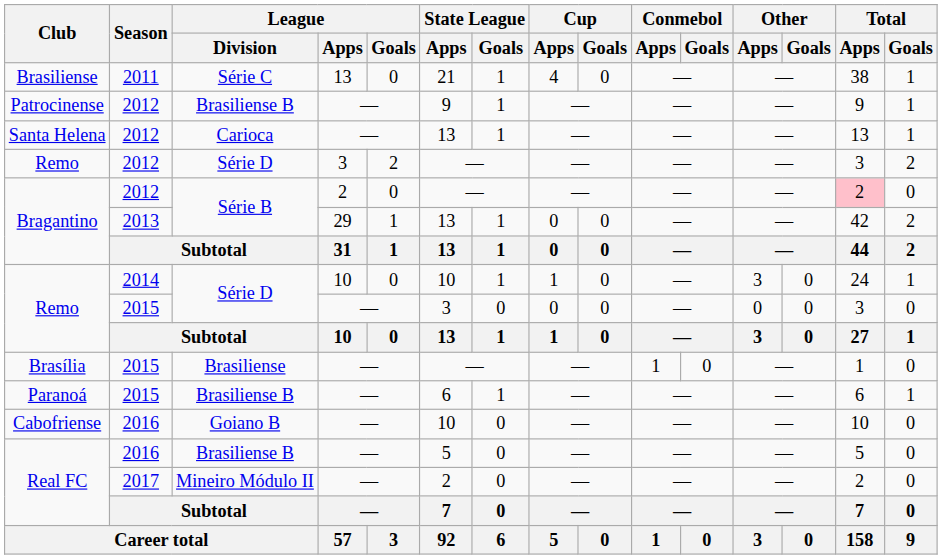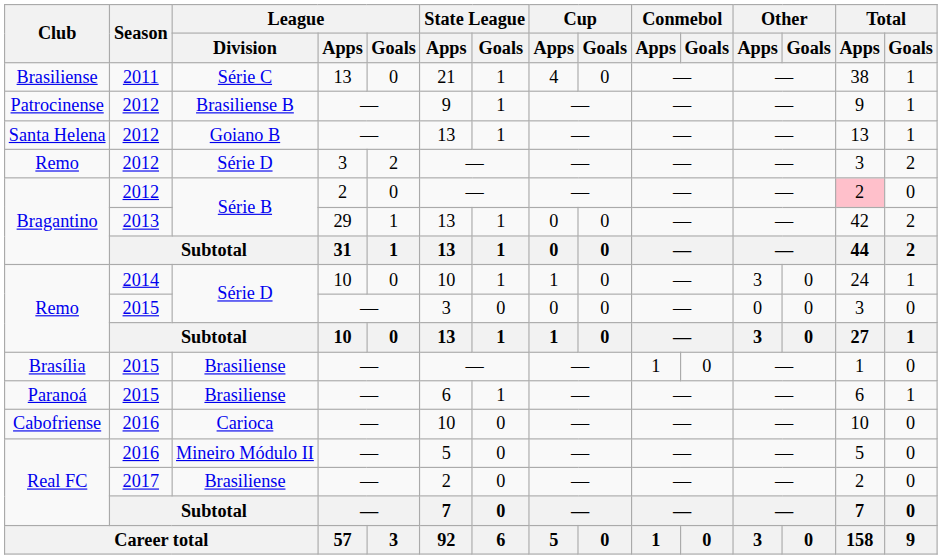Santa Helena | League / Division: Carioca -> Goiano B
Paranoá | League / Division: Brasiliense B -> Brasiliense
Cabofriense | League / Division: Goiano B -> Carioca
Real FC / 2016 | League / Division: Brasiliense B -> Mineiro Módulo II
Real FC / 2017 | League / Division: Mineiro Módulo II -> Brasiliense
